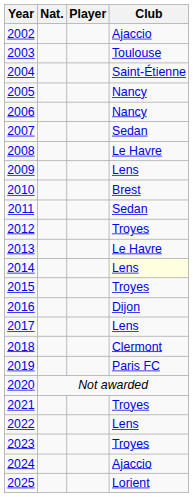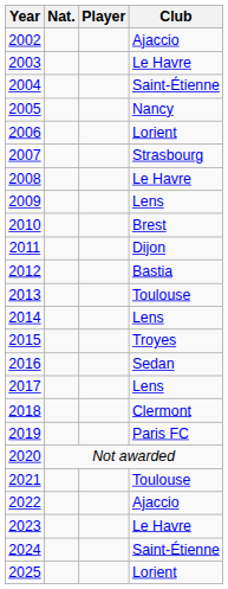2003 | Club: Toulouse -> Le Havre
2006 | Club: Nancy -> Lorient
2007 | Club: Sedan -> Strasbourg
2011 | Club: Sedan -> Dijon
2012 | Club: Troyes -> Bastia
2013 | Club: Le Havre -> Toulouse
2014 | Club: lightyellow background -> no background
2016 | Club: Dijon -> Sedan
2021 | Club: Troyes -> Toulouse
2022 | Club: Lens -> Ajaccio
2023 | Club: Troyes -> Le Havre
2024 | Club: Ajaccio -> Saint-Étienne
